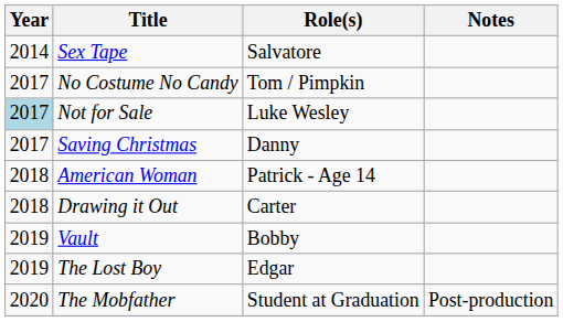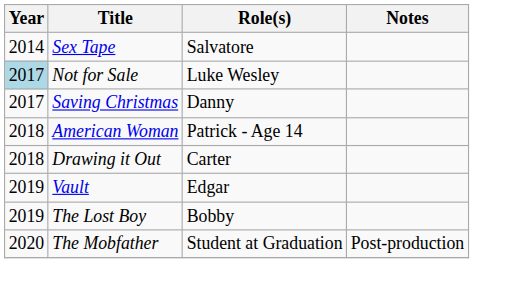- row: 2017 | No Costume No Candy | Tom / Pimpkin
Vault | Role(s): Bobby -> Edgar
The Lost Boy | Role(s): Edgar -> Bobby
